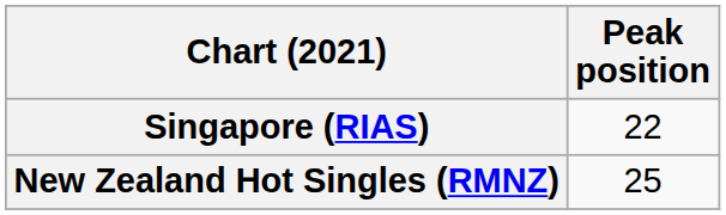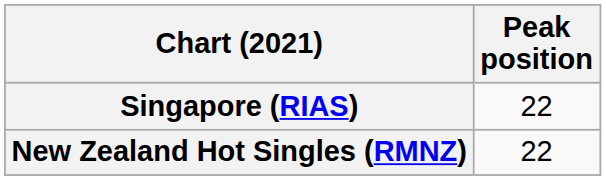New Zealand Hot Singles (RMNZ) | Peak position: 25 -> 22
